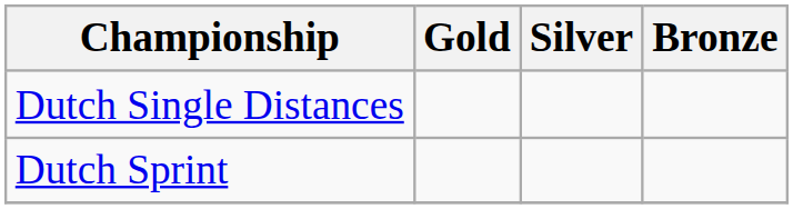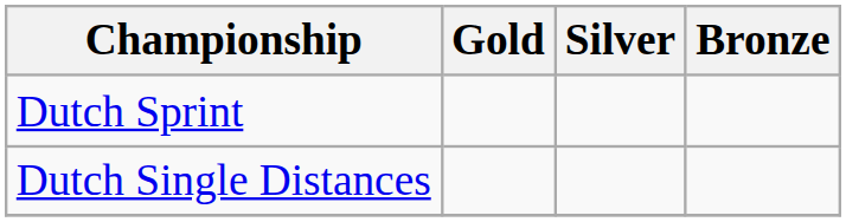rows swapped: Dutch Single Distances <-> Dutch Sprint
